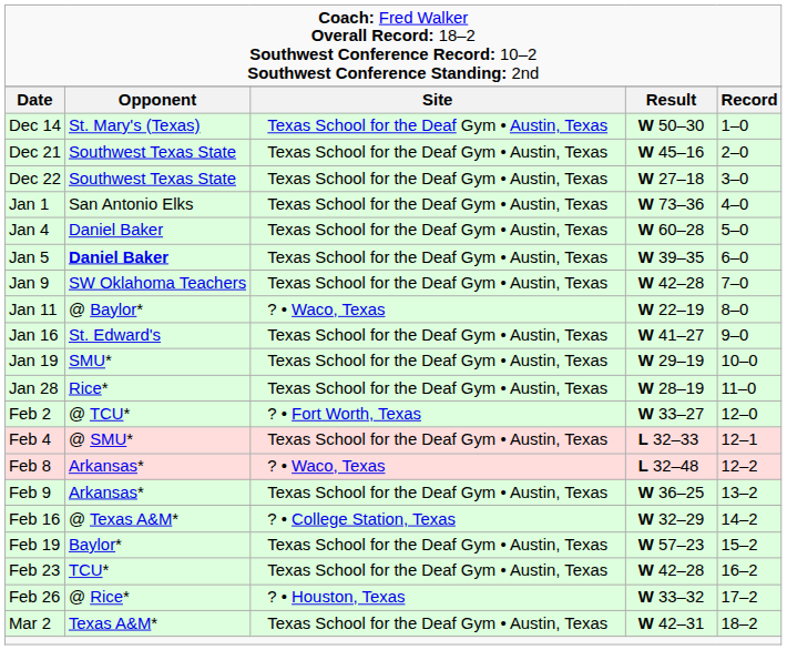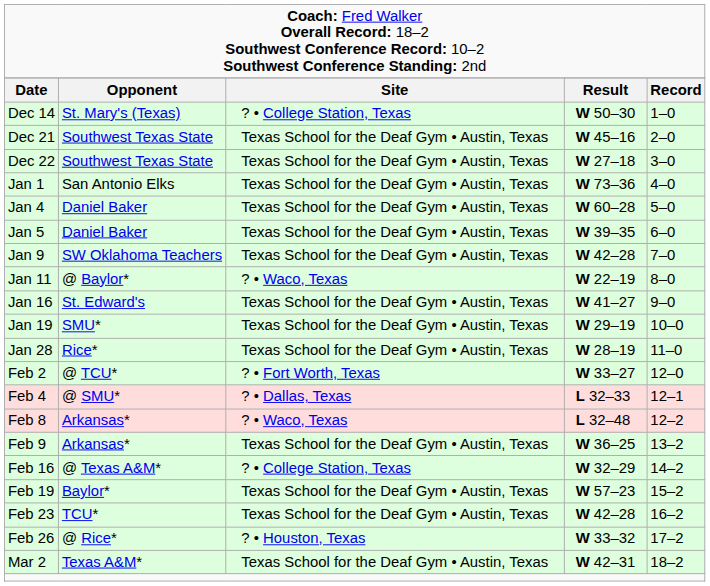Dec 14 | column 3: Texas School for the Deaf Gym • Austin, Texas -> ? • College Station, Texas
Jan 5 | column 2: bold -> normal
Feb 4 | column 3: Texas School for the Deaf Gym • Austin, Texas -> ? • Dallas, Texas
